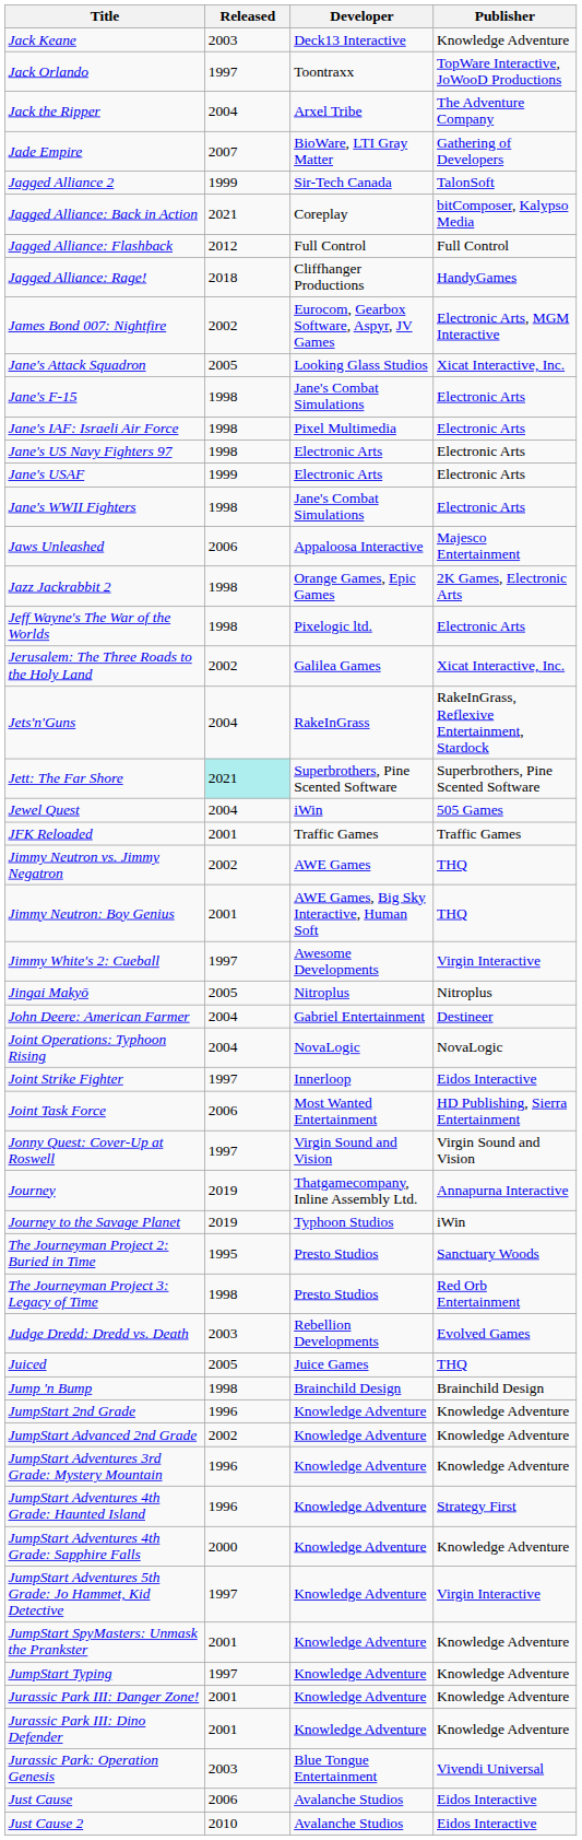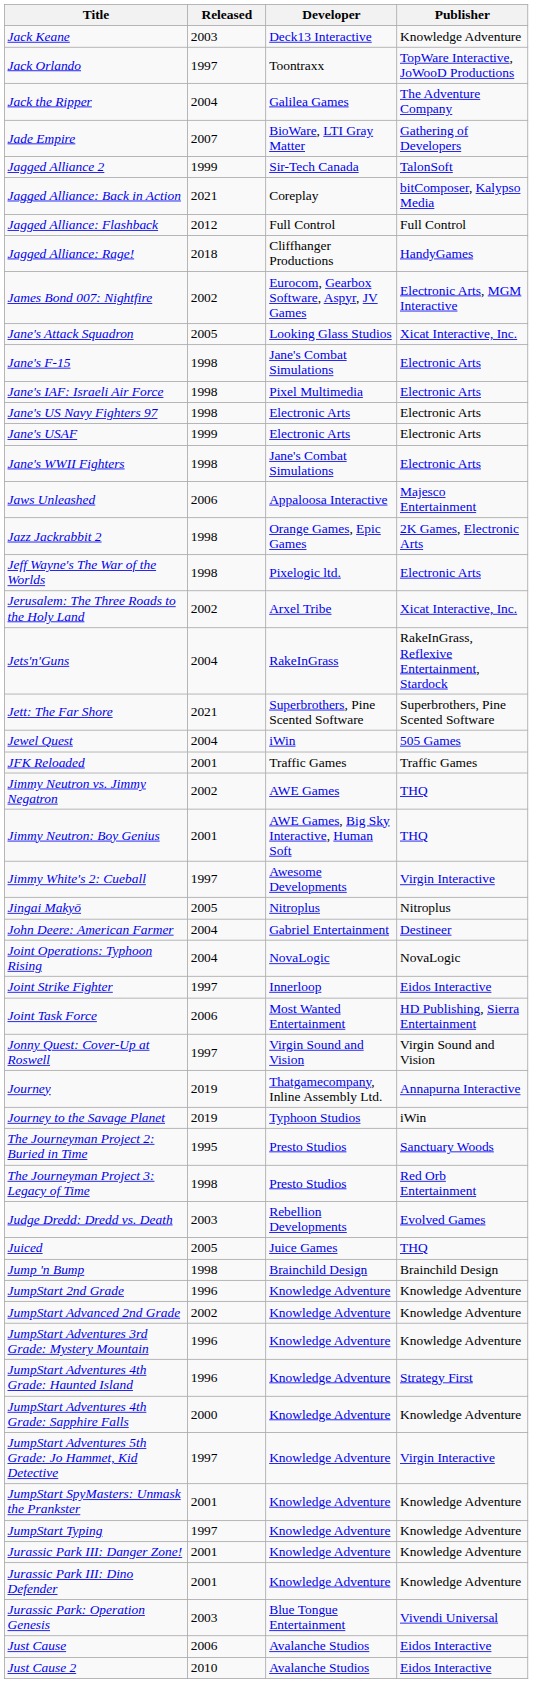Jack the Ripper | Developer: Arxel Tribe -> Galilea Games
Jerusalem: The Three Roads to the Holy Land | Developer: Galilea Games -> Arxel Tribe
Jett: The Far Shore | Released: paleturquoise background -> no background
